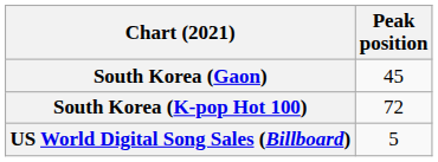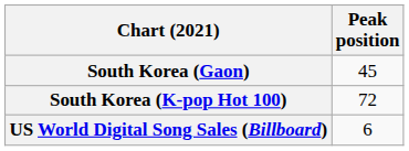US World Digital Song Sales (Billboard) | Peak position: 5 -> 6
